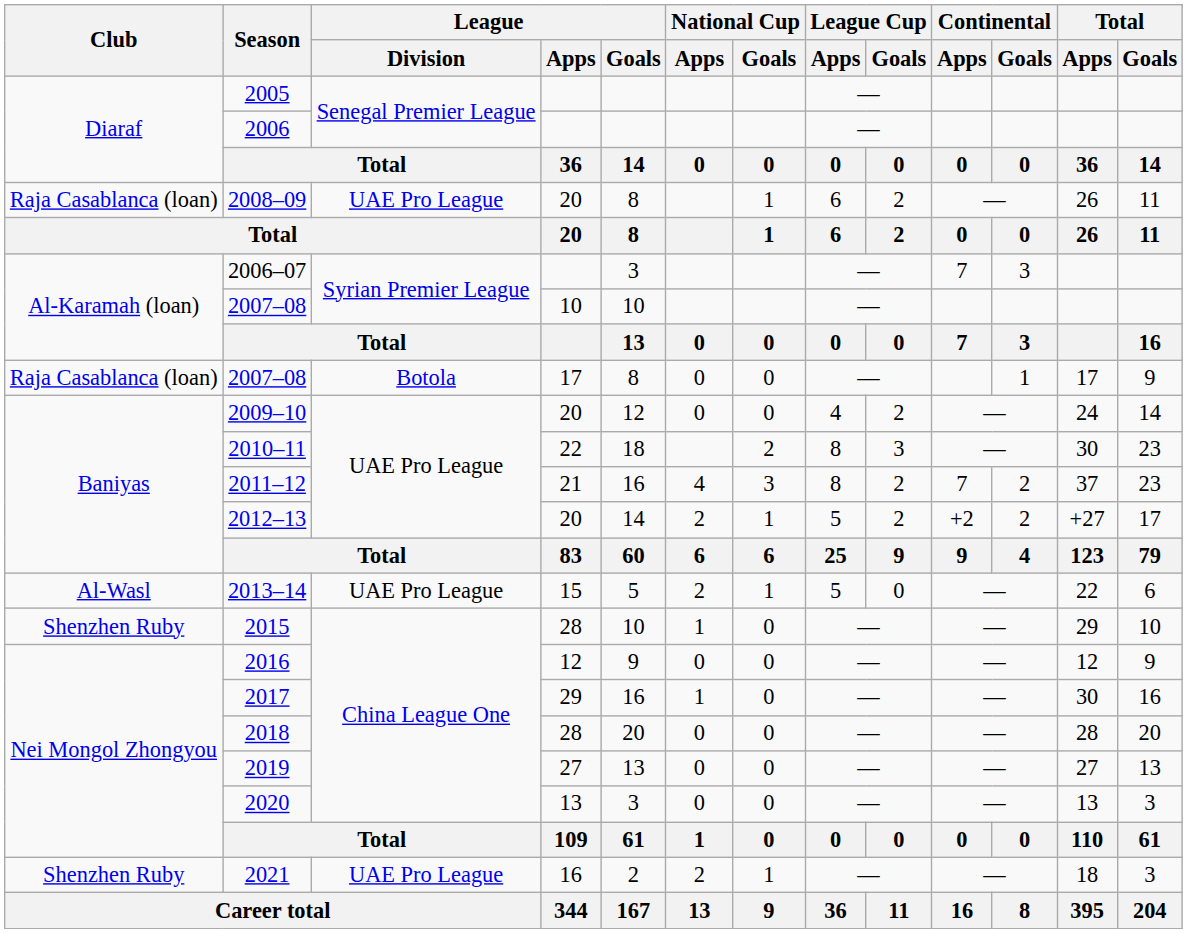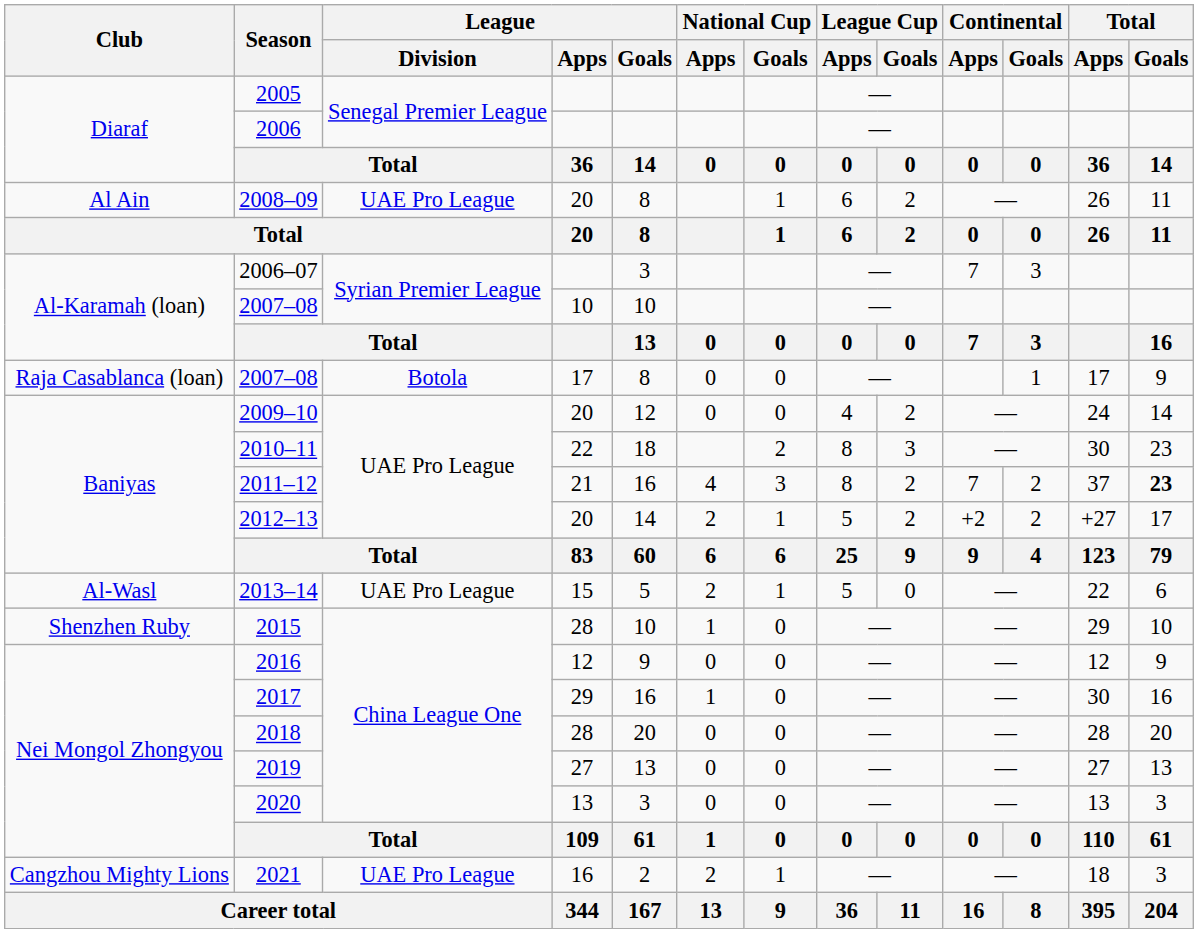2008–09 | Club: Raja Casablanca (loan) -> Al Ain
2011–12 | Total / Goals: normal -> bold
2021 | Club: Shenzhen Ruby -> Cangzhou Mighty Lions
